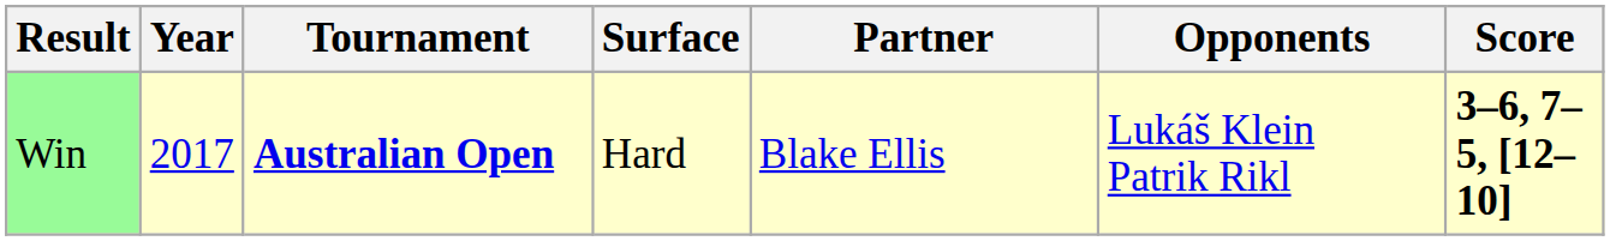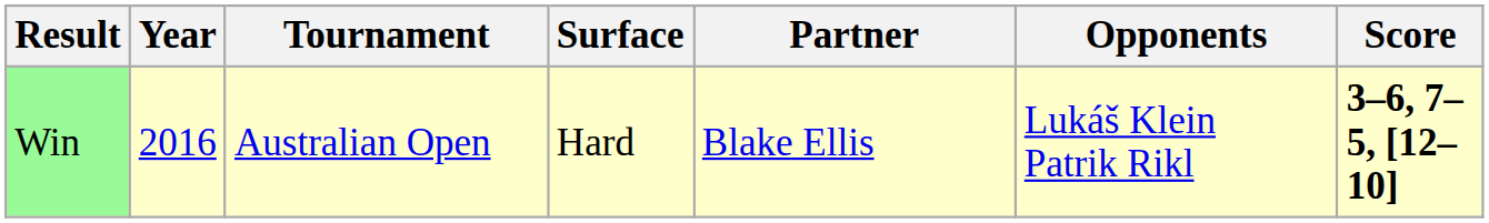Win | Year: 2017 -> 2016
Win | Tournament: bold -> normal
